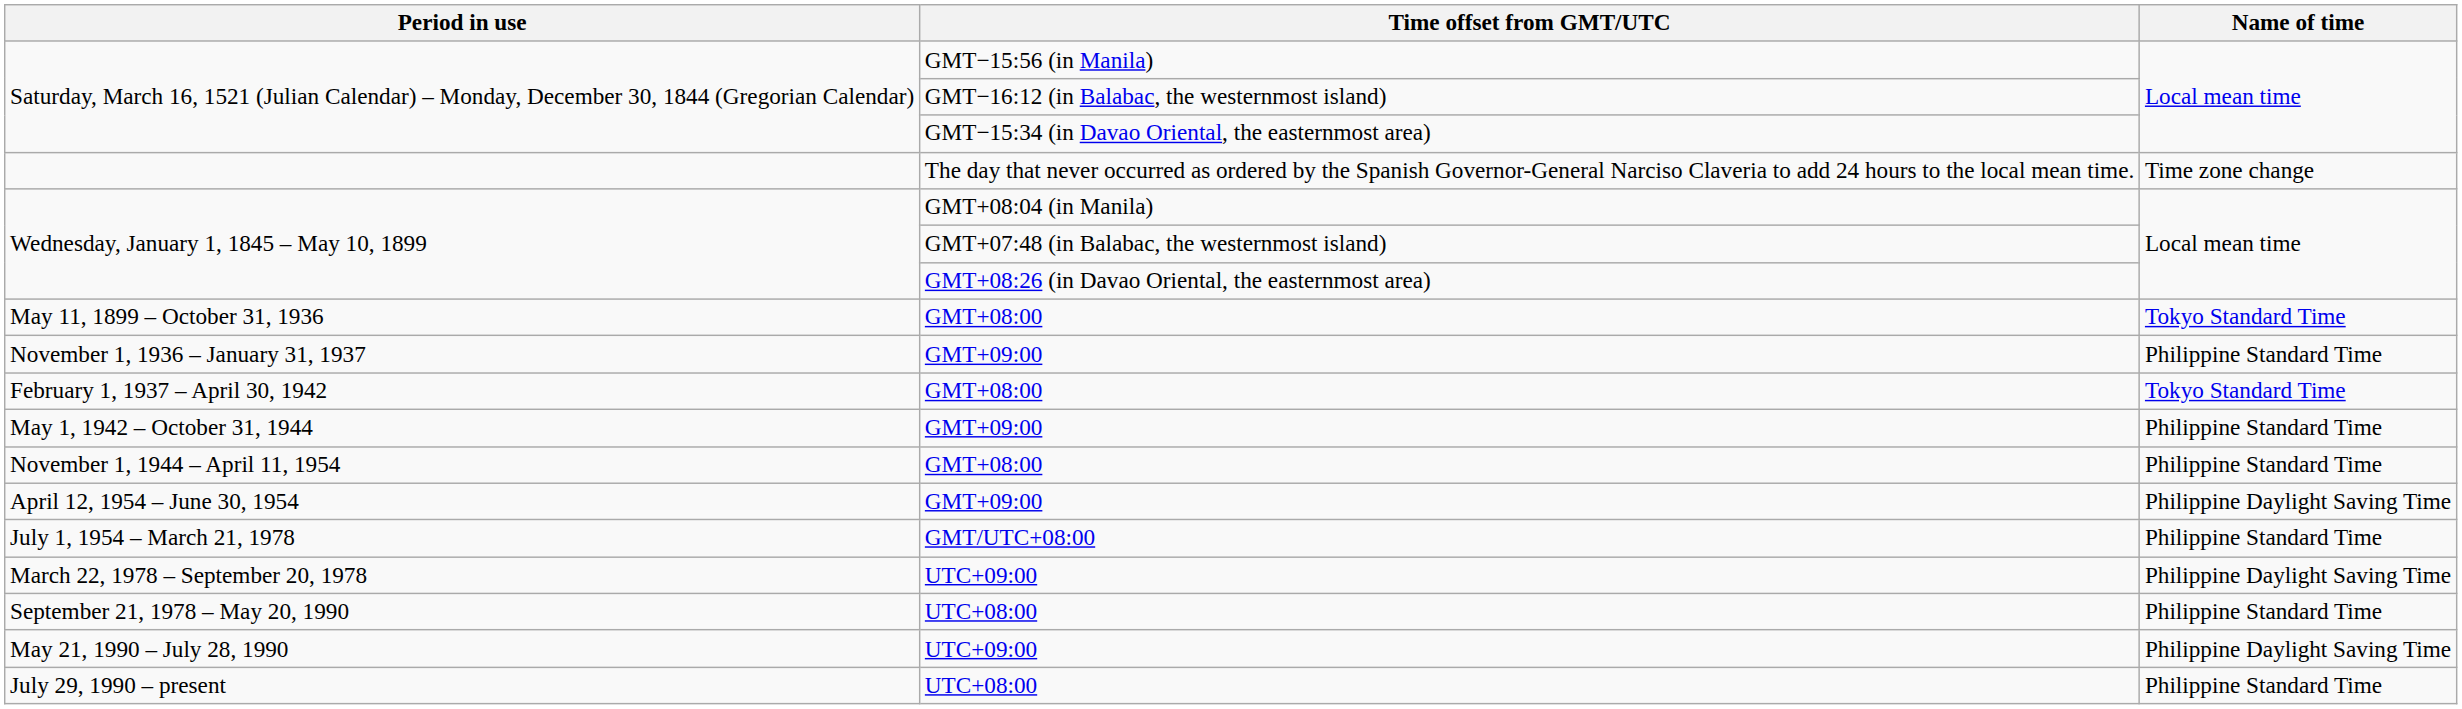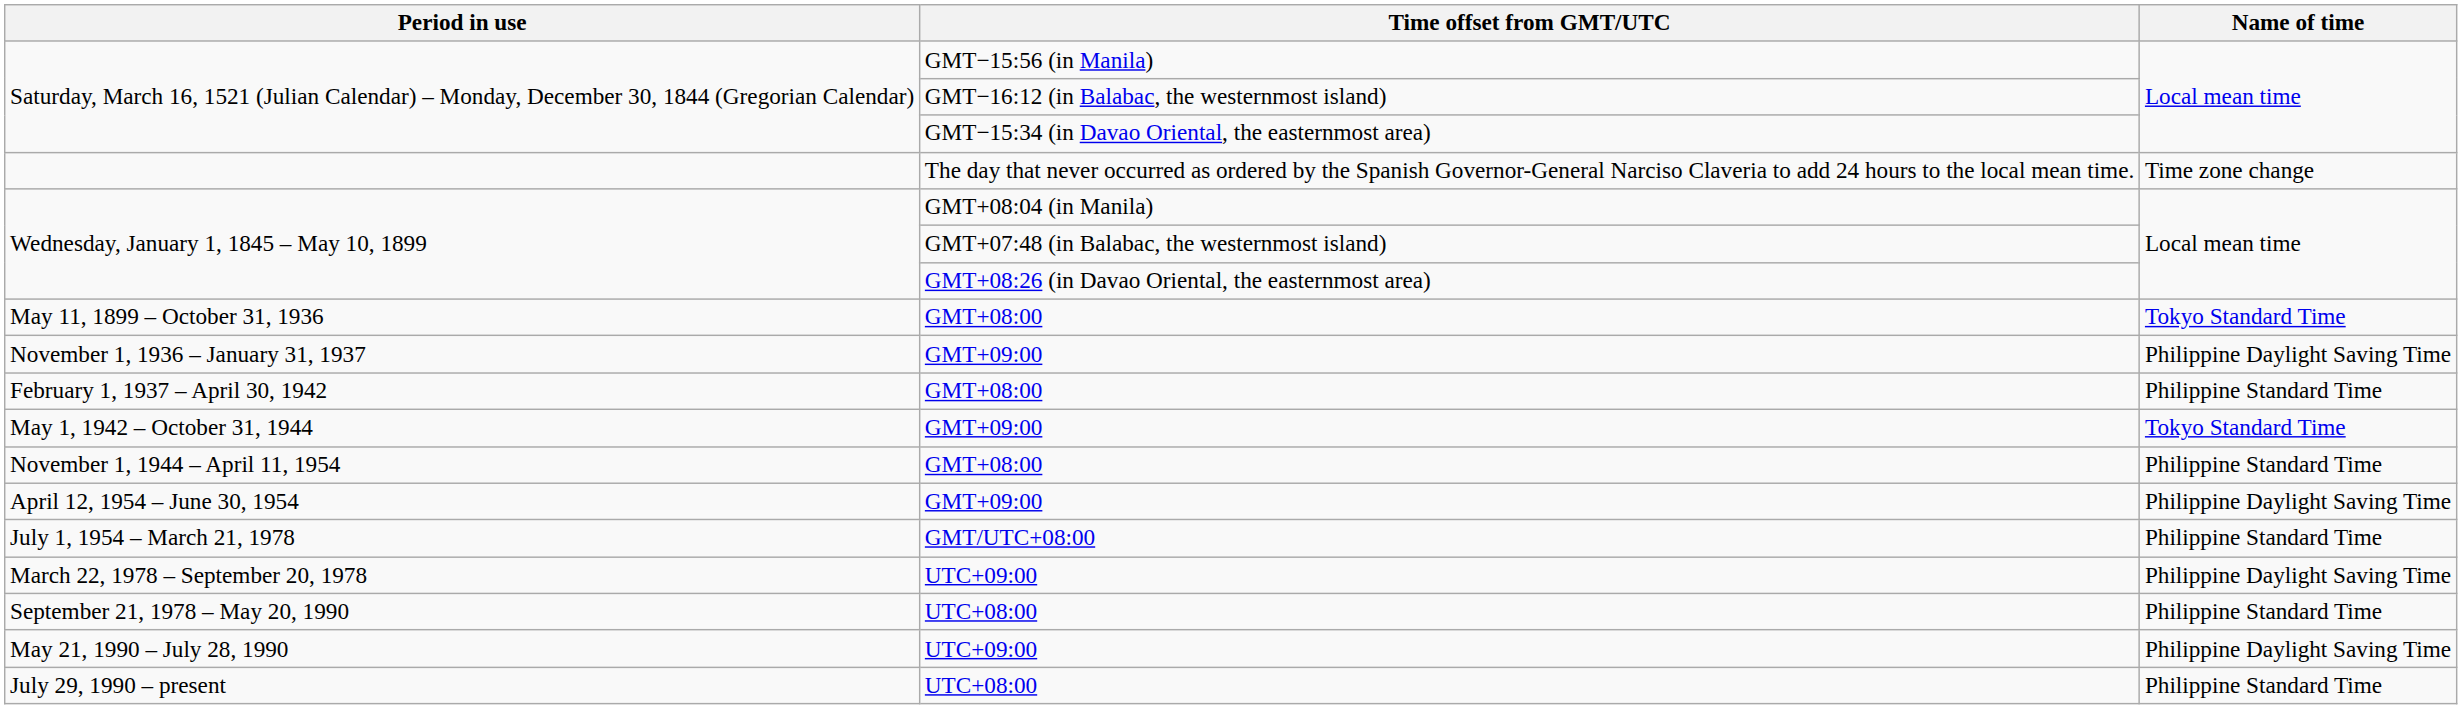November 1, 1936 – January 31, 1937 | Name of time: Philippine Standard Time -> Philippine Daylight Saving Time
February 1, 1937 – April 30, 1942 | Name of time: Tokyo Standard Time -> Philippine Standard Time
May 1, 1942 – October 31, 1944 | Name of time: Philippine Standard Time -> Tokyo Standard Time
